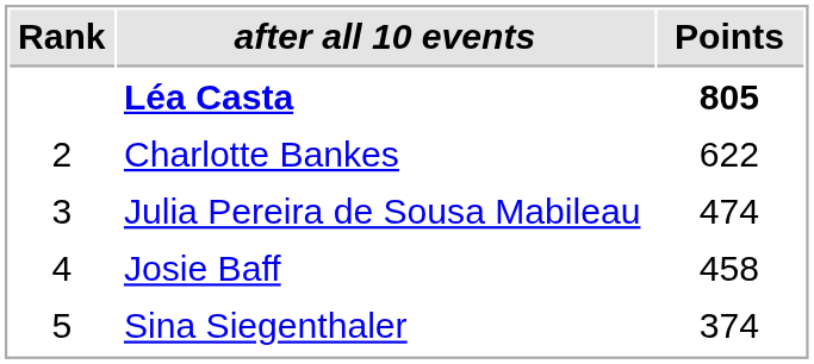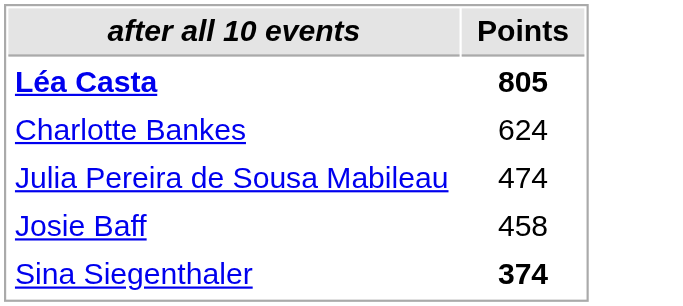- column: Rank | 2 | 3 | 4 | 5
Charlotte Bankes | Points: 622 -> 624
Sina Siegenthaler | Points: normal -> bold
